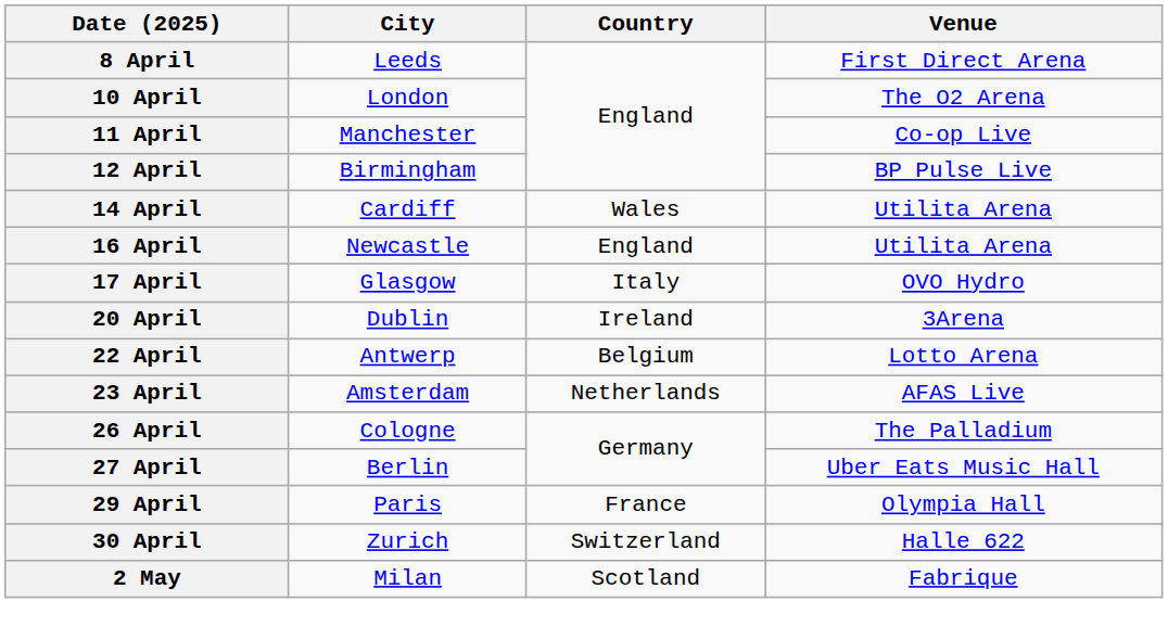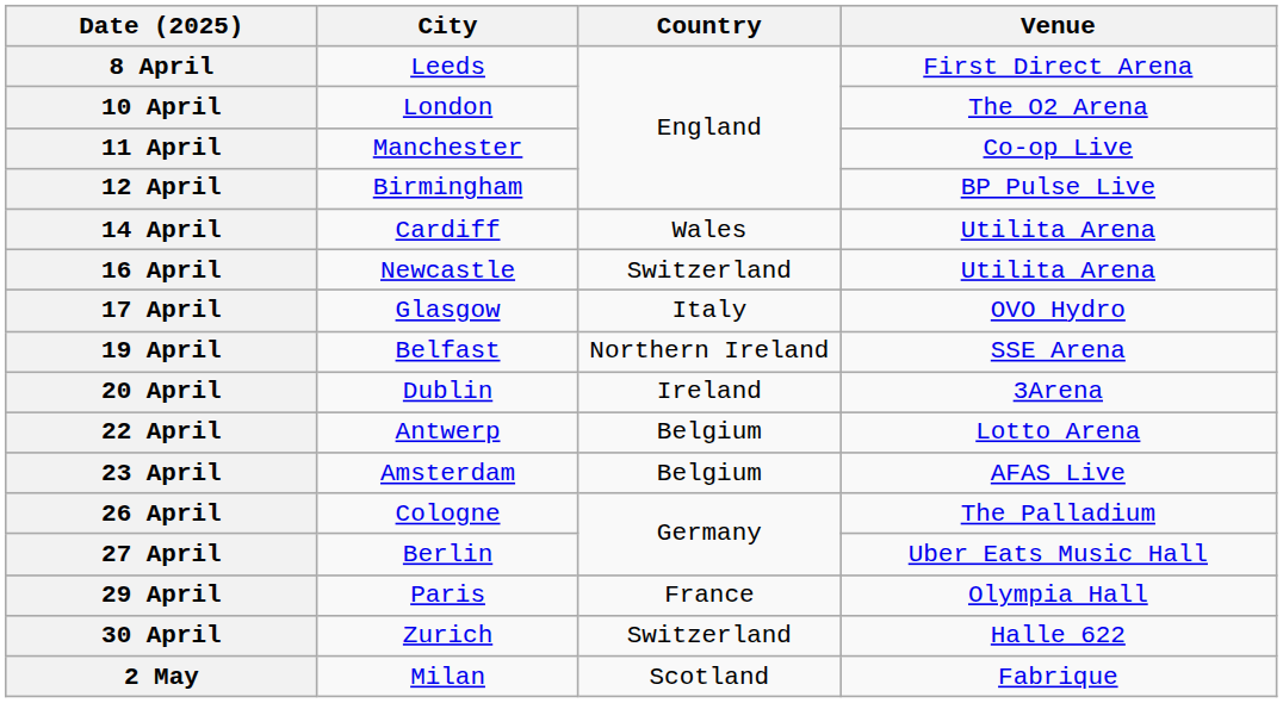16 April | Country: England -> Switzerland
+ row: 19 April | Belfast | Northern Ireland | SSE Arena
23 April | Country: Netherlands -> Belgium
